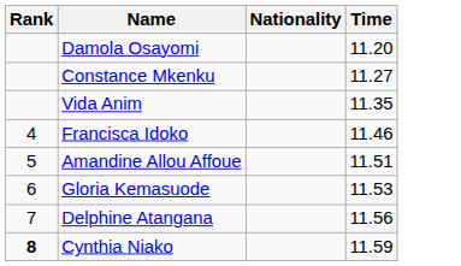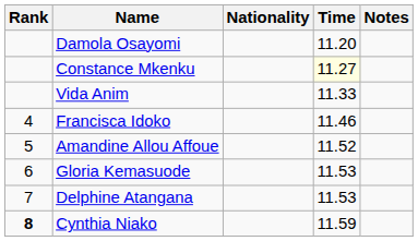+ column: Notes
Constance Mkenku | Time: no background -> lightyellow background
Vida Anim | Time: 11.35 -> 11.33
Amandine Allou Affoue | Time: 11.51 -> 11.52
Delphine Atangana | Time: 11.56 -> 11.53
